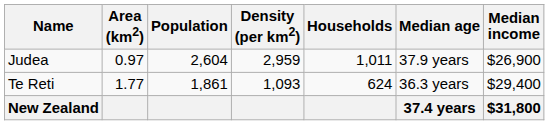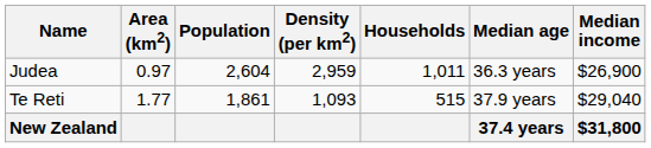Judea | Median age: 37.9 years -> 36.3 years
Te Reti | Households: 624 -> 515
Te Reti | Median age: 36.3 years -> 37.9 years
Te Reti | Median income: $29,400 -> $29,040
